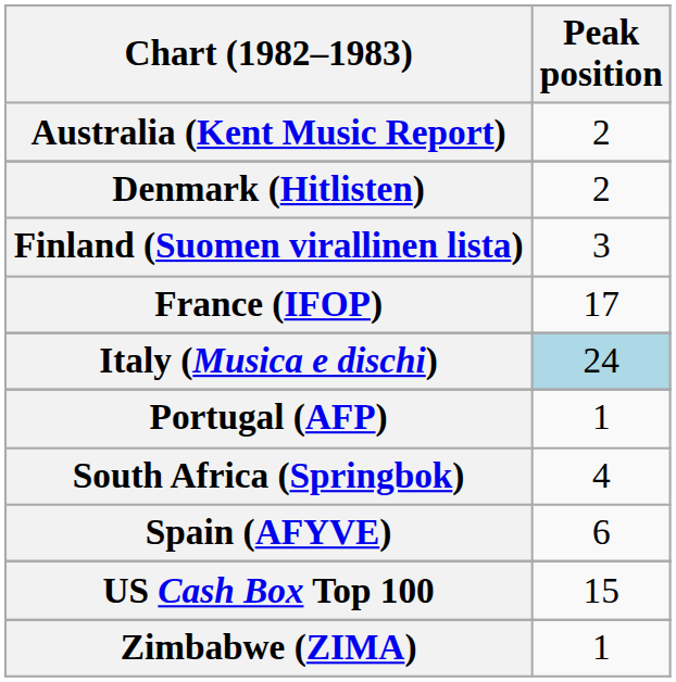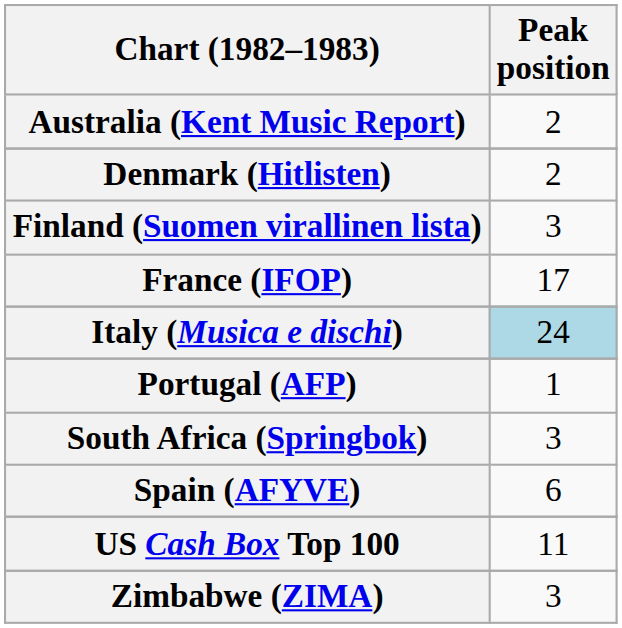South Africa (Springbok) | Peak position: 4 -> 3
US Cash Box Top 100 | Peak position: 15 -> 11
Zimbabwe (ZIMA) | Peak position: 1 -> 3
